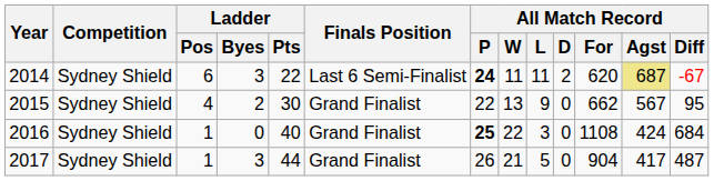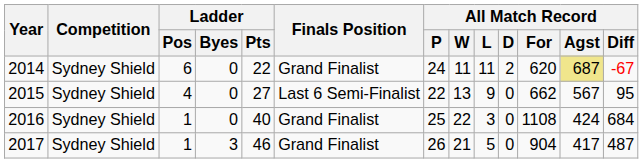2014 | Ladder / Byes: 3 -> 0
2014 | Finals Position: Last 6 Semi-Finalist -> Grand Finalist
2014 | All Match Record / P: bold -> normal
2015 | Ladder / Byes: 2 -> 0
2015 | Ladder / Pts: 30 -> 27
2015 | Finals Position: Grand Finalist -> Last 6 Semi-Finalist
2016 | All Match Record / P: bold -> normal
2017 | Ladder / Pts: 44 -> 46
